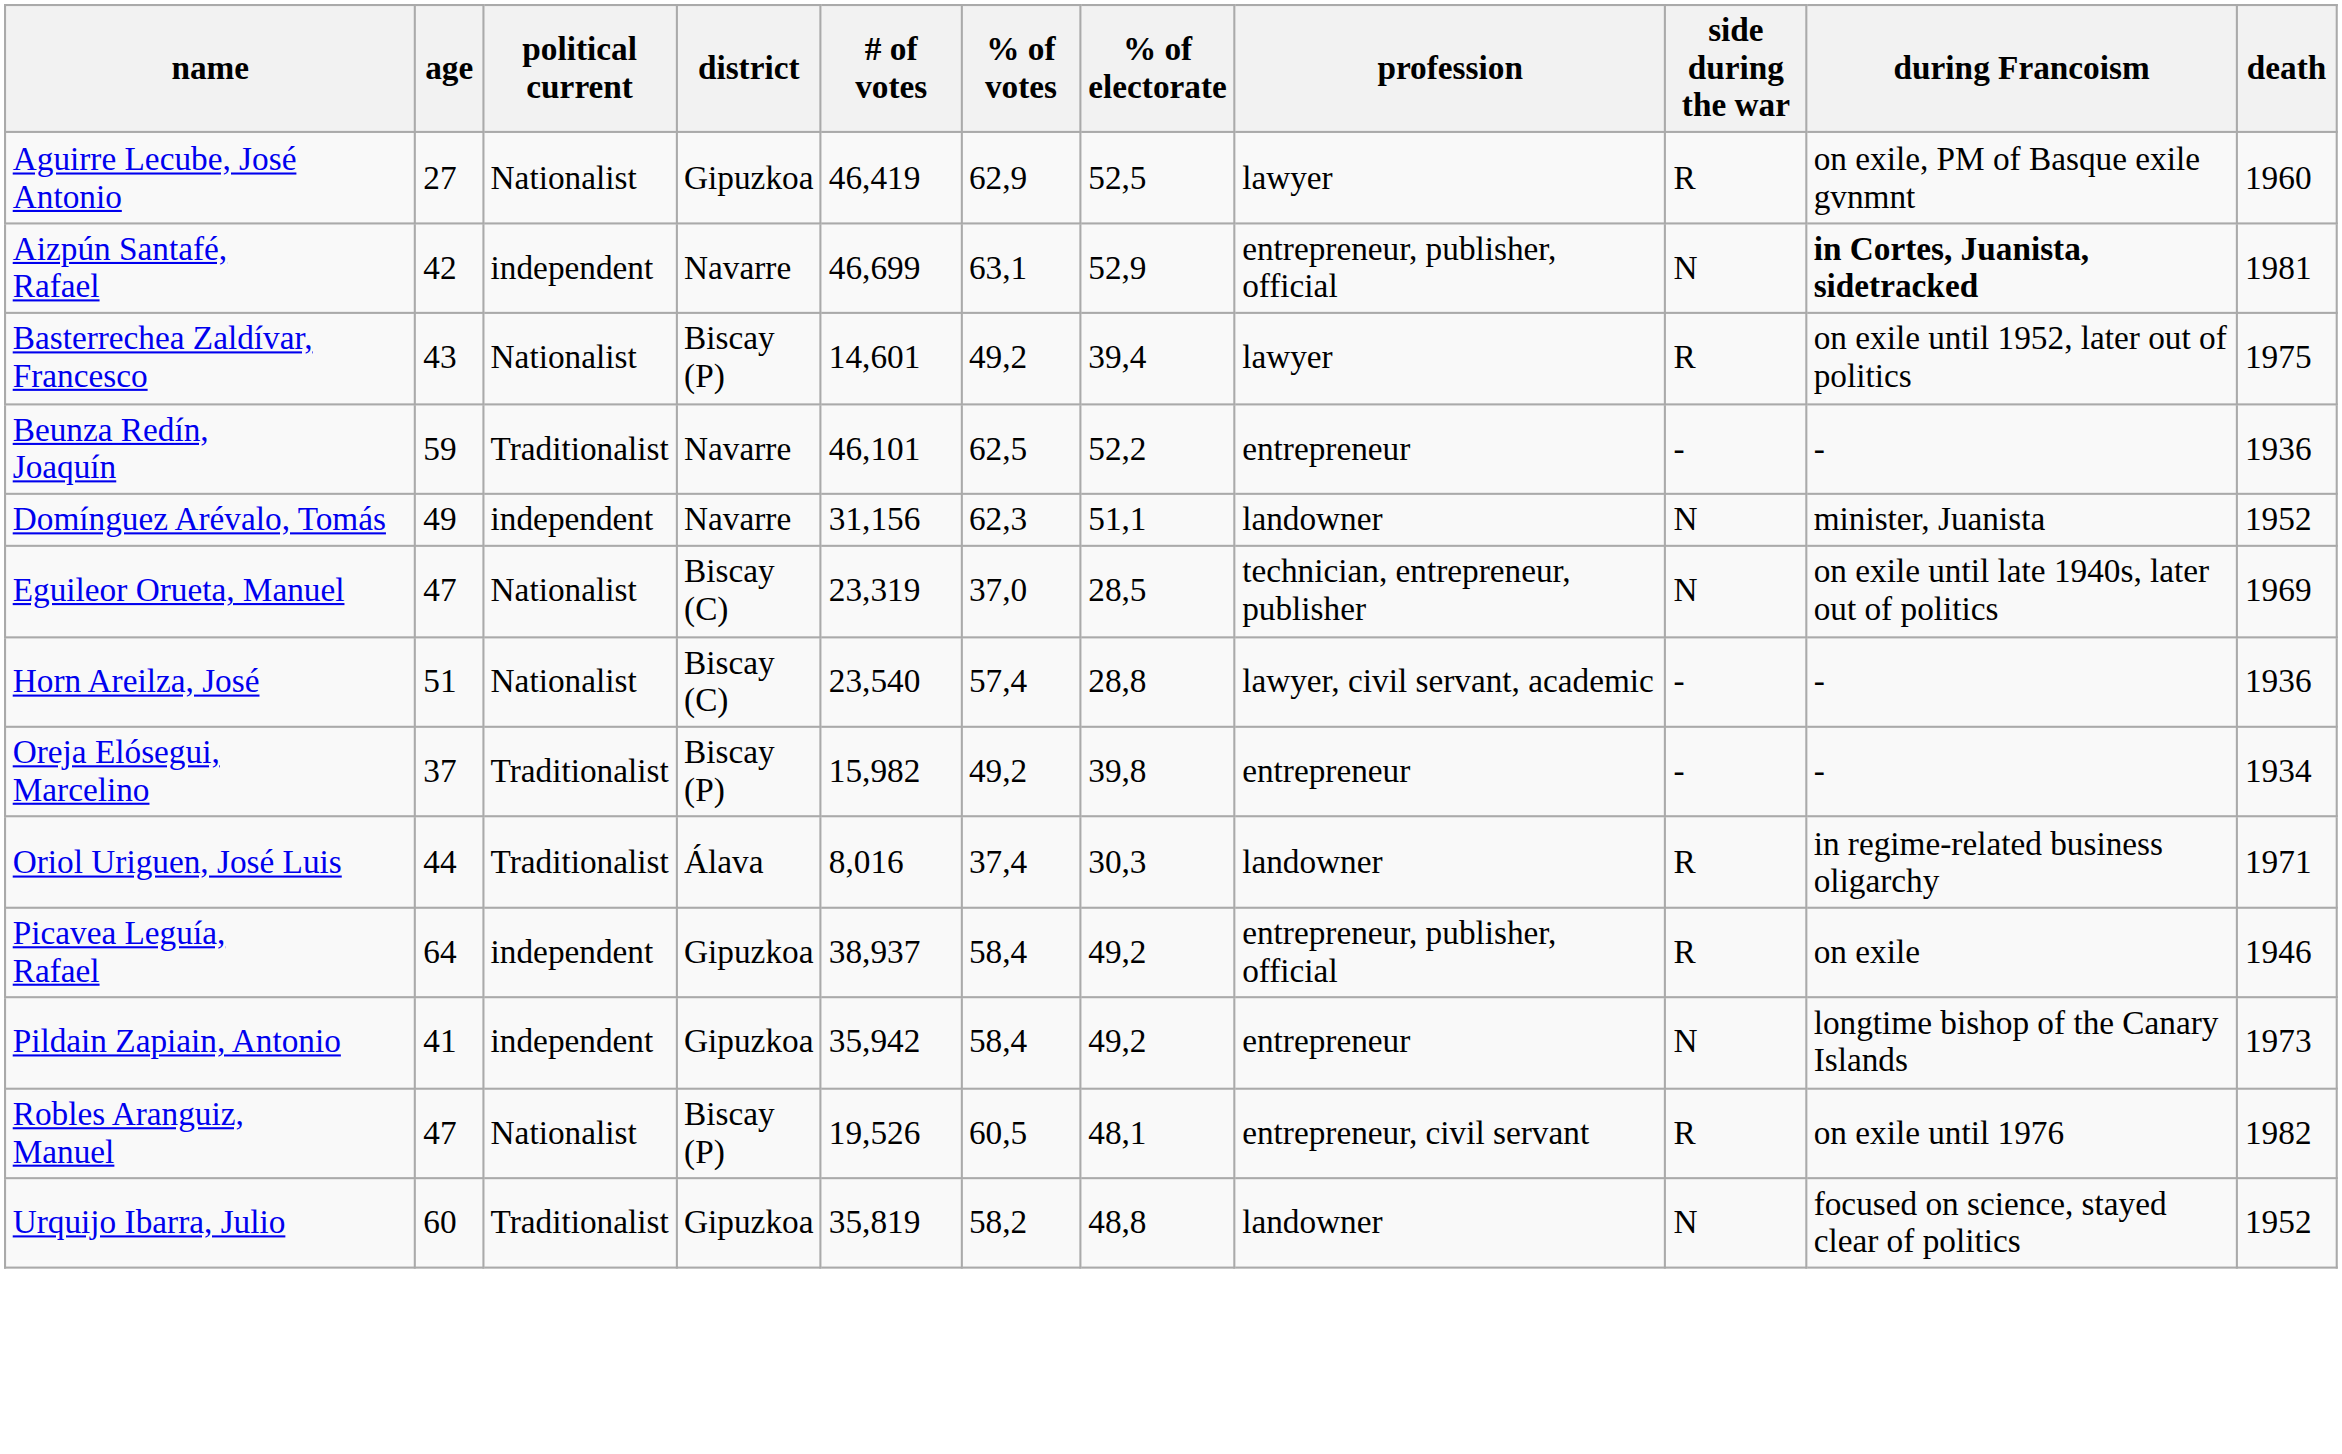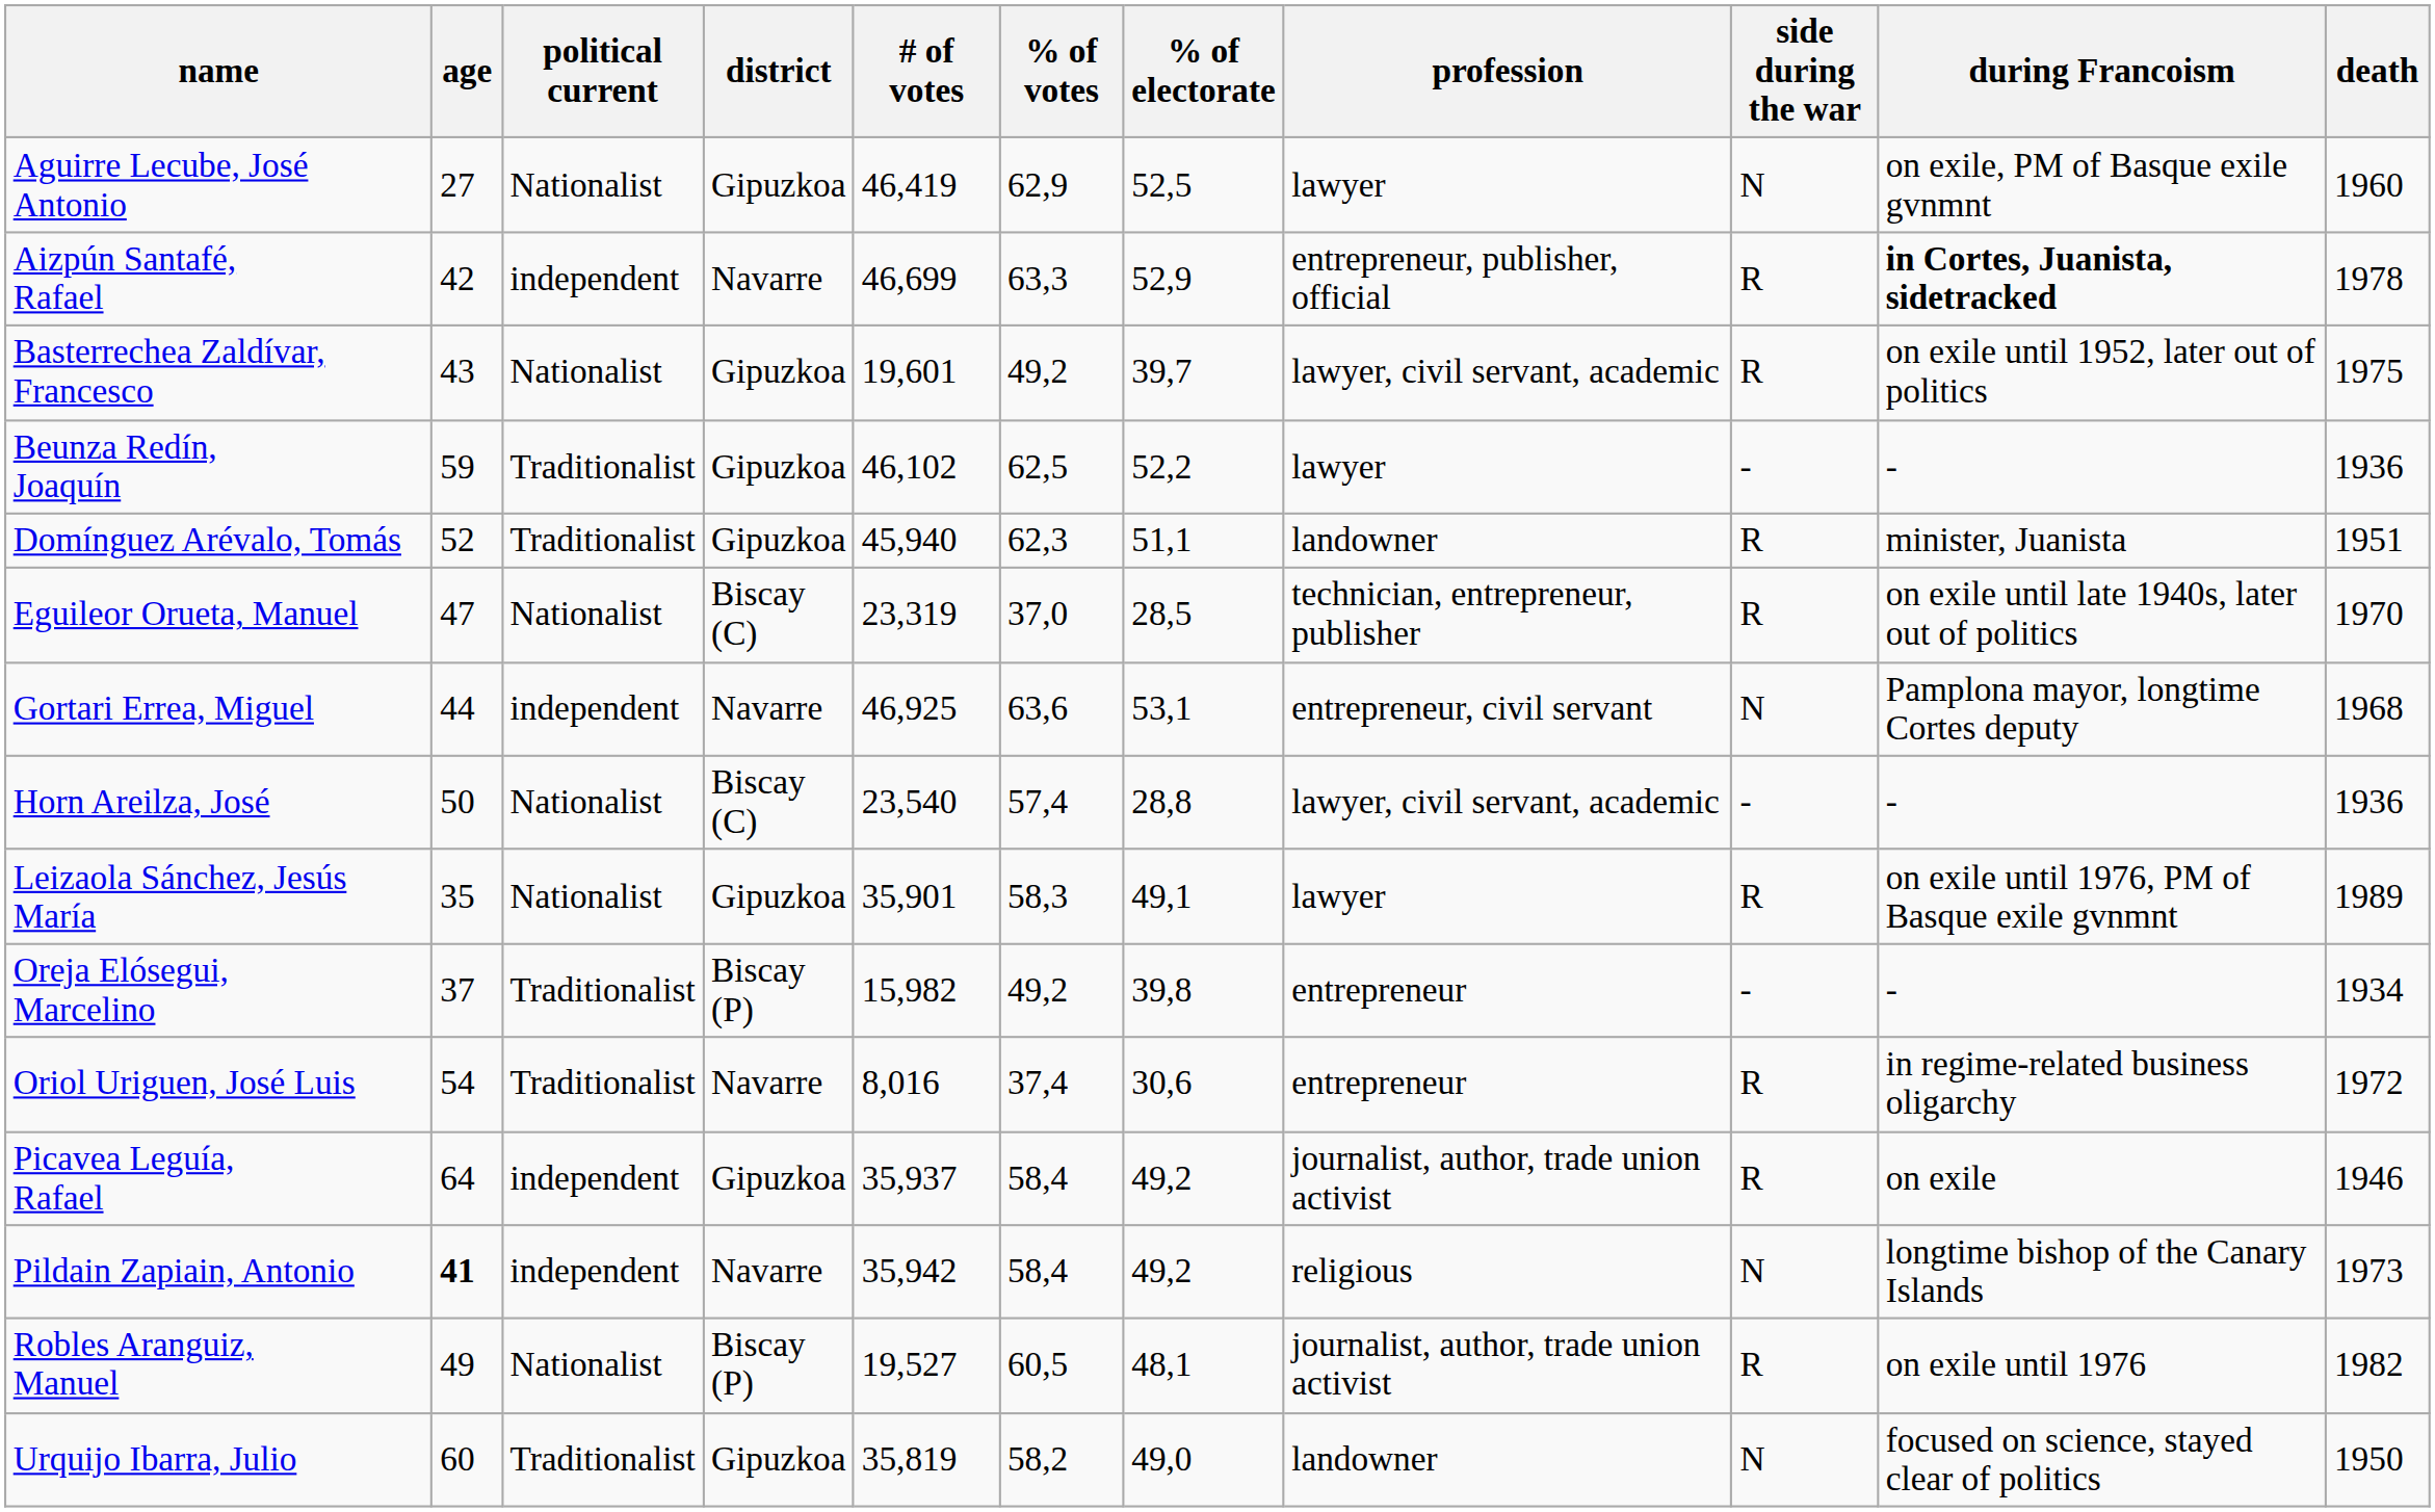Aguirre Lecube, José Antonio | side during the war: R -> N
Aizpún Santafé, Rafael | % of votes: 63,1 -> 63,3
Aizpún Santafé, Rafael | side during the war: N -> R
Aizpún Santafé, Rafael | death: 1981 -> 1978
Basterrechea Zaldívar, Francesco | district: Biscay (P) -> Gipuzkoa
Basterrechea Zaldívar, Francesco | # of votes: 14,601 -> 19,601
Basterrechea Zaldívar, Francesco | % of electorate: 39,4 -> 39,7
Basterrechea Zaldívar, Francesco | profession: lawyer -> lawyer, civil servant, academic
Beunza Redín, Joaquín | district: Navarre -> Gipuzkoa
Beunza Redín, Joaquín | # of votes: 46,101 -> 46,102
Beunza Redín, Joaquín | profession: entrepreneur -> lawyer
Domínguez Arévalo, Tomás | age: 49 -> 52
Domínguez Arévalo, Tomás | political current: independent -> Traditionalist
Domínguez Arévalo, Tomás | district: Navarre -> Gipuzkoa
Domínguez Arévalo, Tomás | # of votes: 31,156 -> 45,940
Domínguez Arévalo, Tomás | side during the war: N -> R
Domínguez Arévalo, Tomás | death: 1952 -> 1951
Eguileor Orueta, Manuel | side during the war: N -> R
Eguileor Orueta, Manuel | death: 1969 -> 1970
+ row: Gortari Errea, Miguel | 44 | independent | Navarre | 46,925 | 63,6 | 53,1 | entrepreneur, civil servant | N | Pamplona mayor, longtime Cortes deputy | 1968
Horn Areilza, José | age: 51 -> 50
+ row: Leizaola Sánchez, Jesús María | 35 | Nationalist | Gipuzkoa | 35,901 | 58,3 | 49,1 | lawyer | R | on exile until 1976, PM of Basque exile gvnmnt | 1989
Oriol Uriguen, José Luis | age: 44 -> 54
Oriol Uriguen, José Luis | district: Álava -> Navarre
Oriol Uriguen, José Luis | % of electorate: 30,3 -> 30,6
Oriol Uriguen, José Luis | profession: landowner -> entrepreneur
Oriol Uriguen, José Luis | death: 1971 -> 1972
Picavea Leguía, Rafael | # of votes: 38,937 -> 35,937
Picavea Leguía, Rafael | profession: entrepreneur, publisher, official -> journalist, author, trade union activist
Pildain Zapiain, Antonio | age: normal -> bold
Pildain Zapiain, Antonio | district: Gipuzkoa -> Navarre
Pildain Zapiain, Antonio | profession: entrepreneur -> religious
Robles Aranguiz, Manuel | age: 47 -> 49
Robles Aranguiz, Manuel | # of votes: 19,526 -> 19,527
Robles Aranguiz, Manuel | profession: entrepreneur, civil servant -> journalist, author, trade union activist
Urquijo Ibarra, Julio | % of electorate: 48,8 -> 49,0
Urquijo Ibarra, Julio | death: 1952 -> 1950
